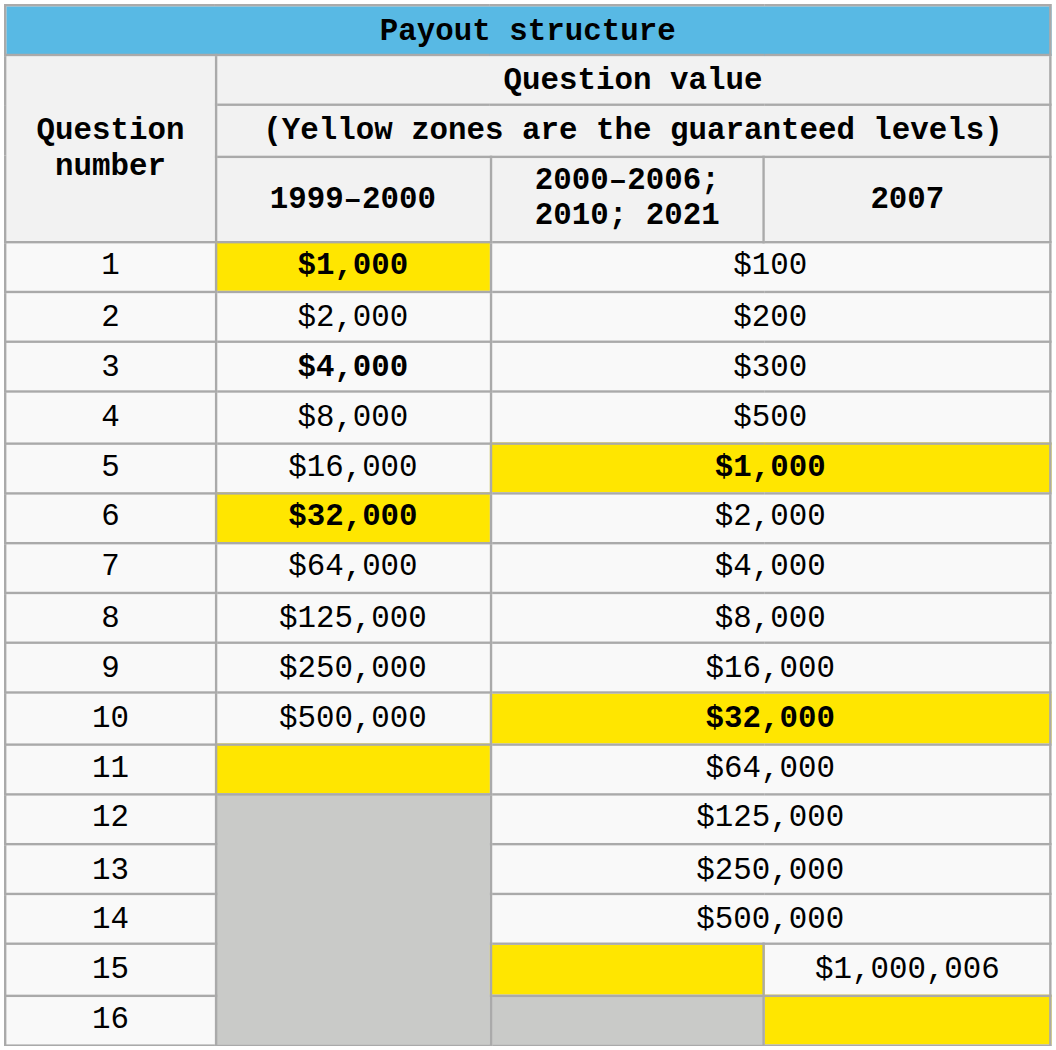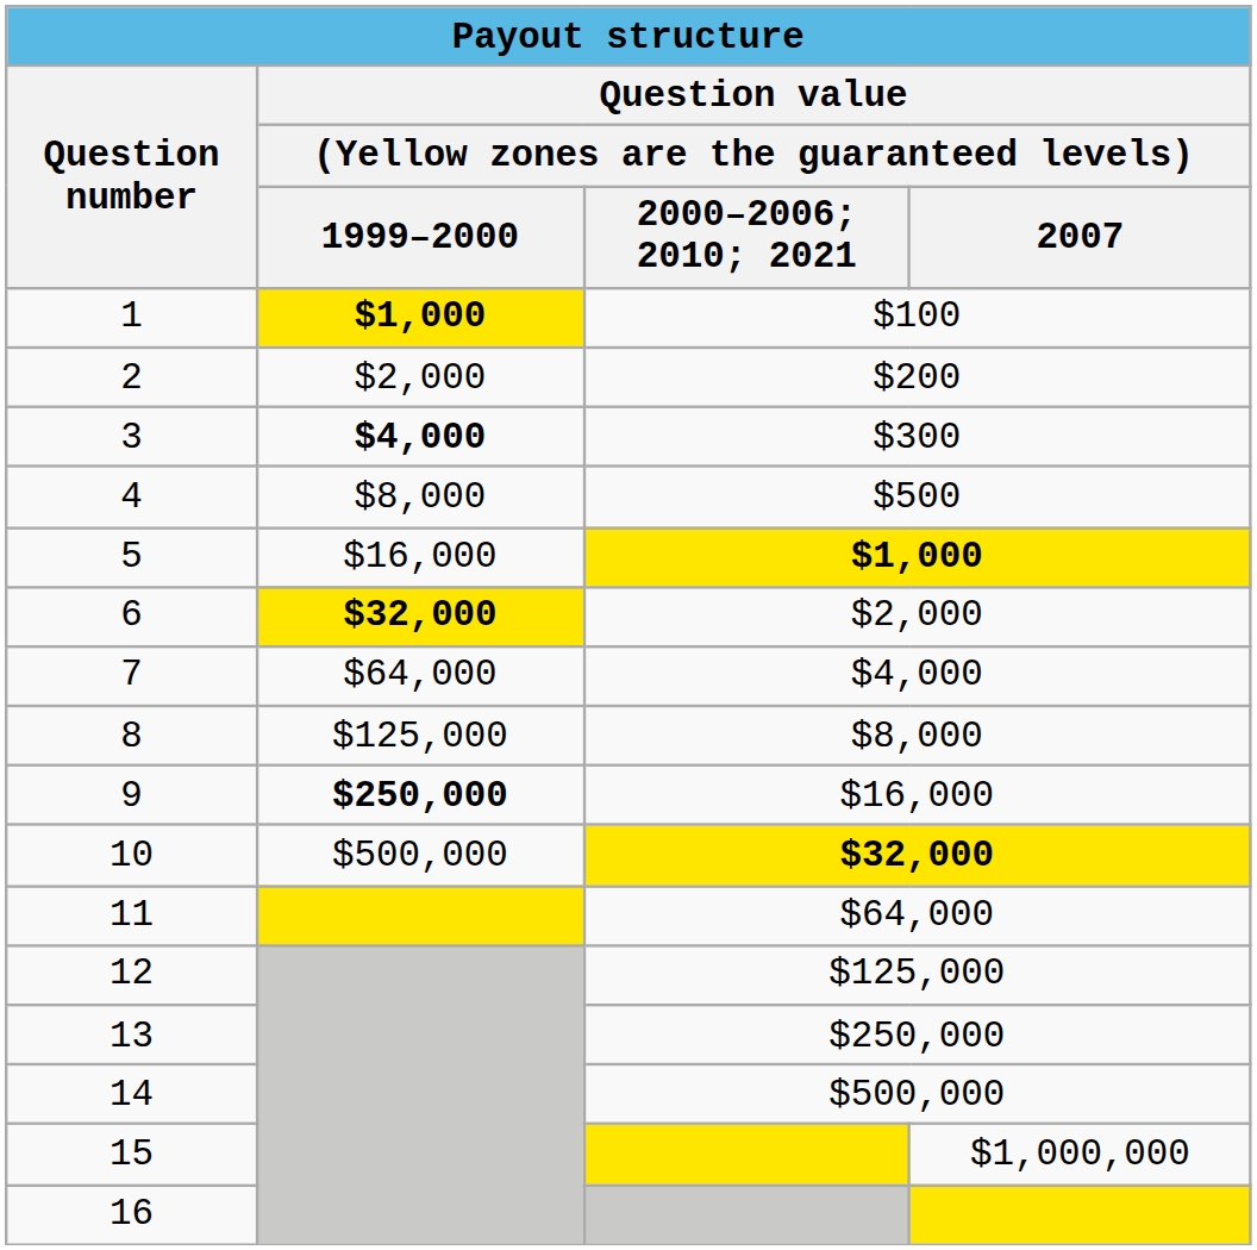9 | column 2: normal -> bold
15 | column 4: $1,000,006 -> $1,000,000
